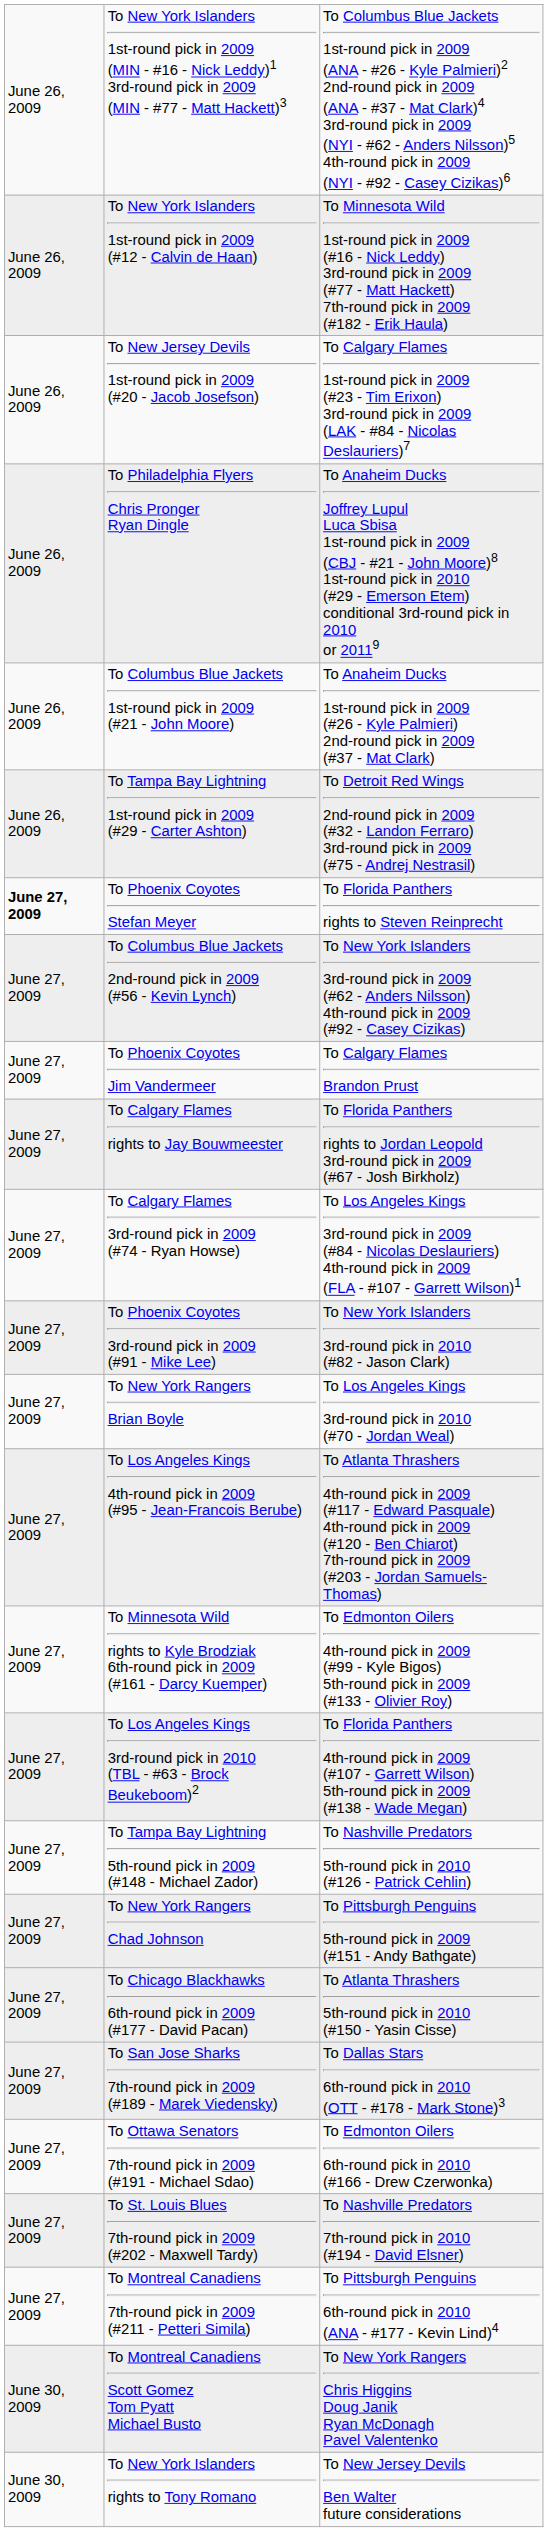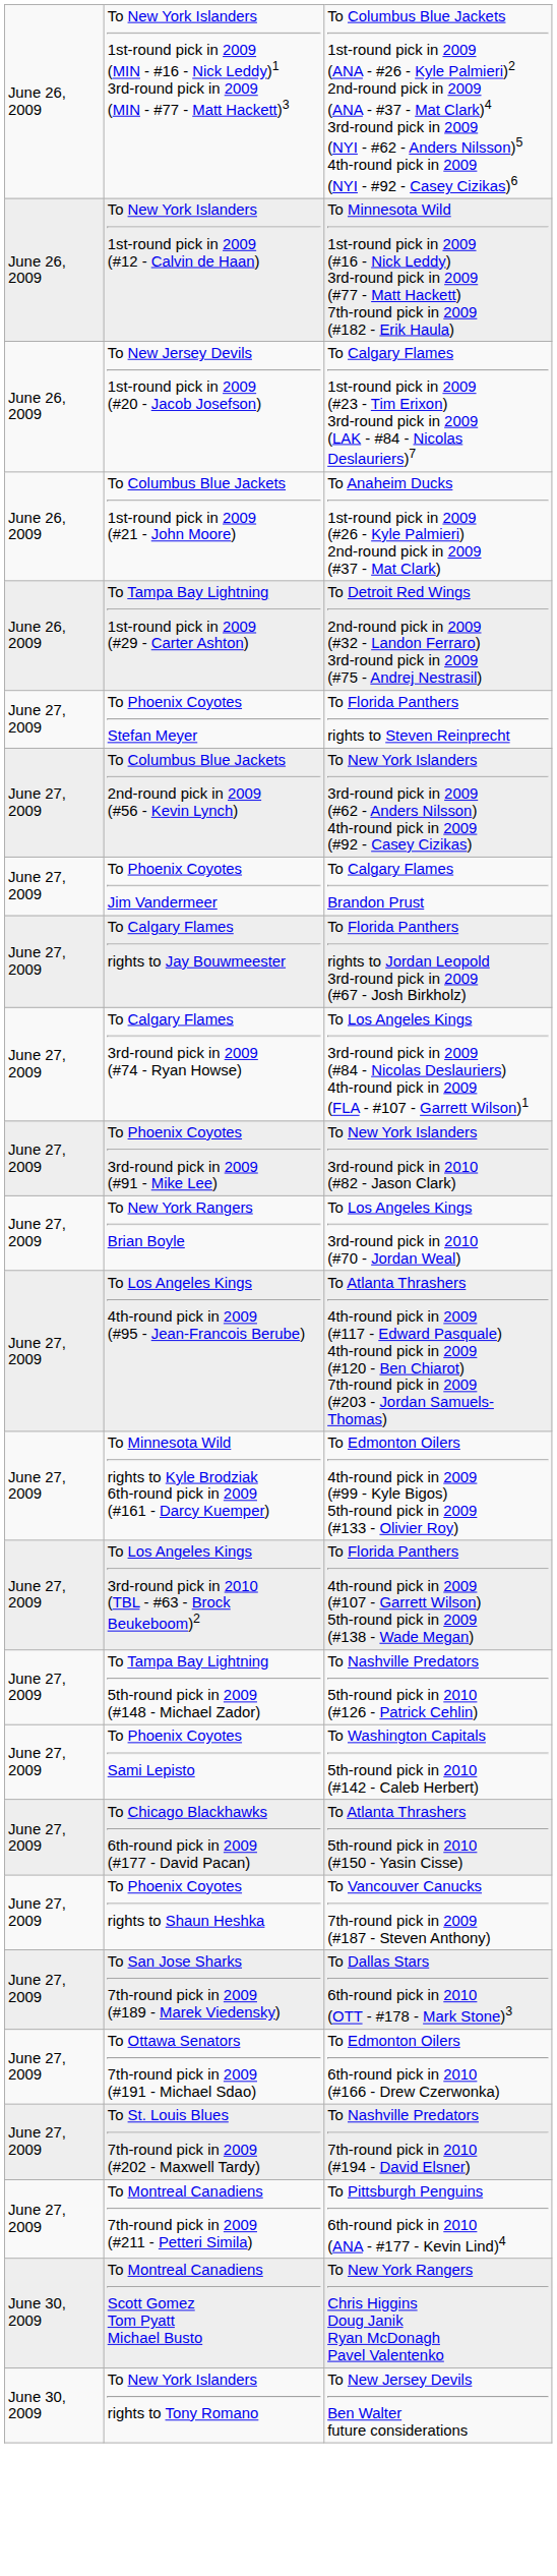- row: June 26, 2009 | To Philadelphia Flyers Chris Pronger Ryan Dingle | To Anaheim Ducks Joffrey Lupul Luca Sbisa 1st-round pick in 2009 (CBJ - #21 - John Moore)8 1st-round pick in 2010 (#29 - Emerson Etem) conditional 3rd-round pick in 2010 or 20119
To Phoenix Coyotes Stefan Meyer | column 1: bold -> normal
- row: June 27, 2009 | To New York Rangers Chad Johnson | To Pittsburgh Penguins 5th-round pick in 2009 (#151 - Andy Bathgate)
+ row: June 27, 2009 | To Phoenix Coyotes Sami Lepisto | To Washington Capitals 5th-round pick in 2010 (#142 - Caleb Herbert)
+ row: June 27, 2009 | To Phoenix Coyotes rights to Shaun Heshka | To Vancouver Canucks 7th-round pick in 2009 (#187 - Steven Anthony)
